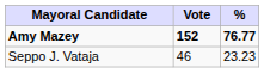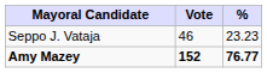rows swapped: Amy Mazey <-> Seppo J. Vataja
